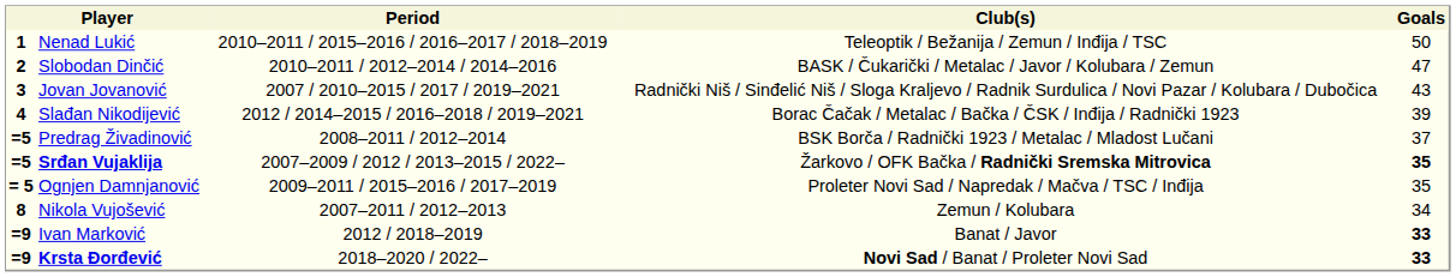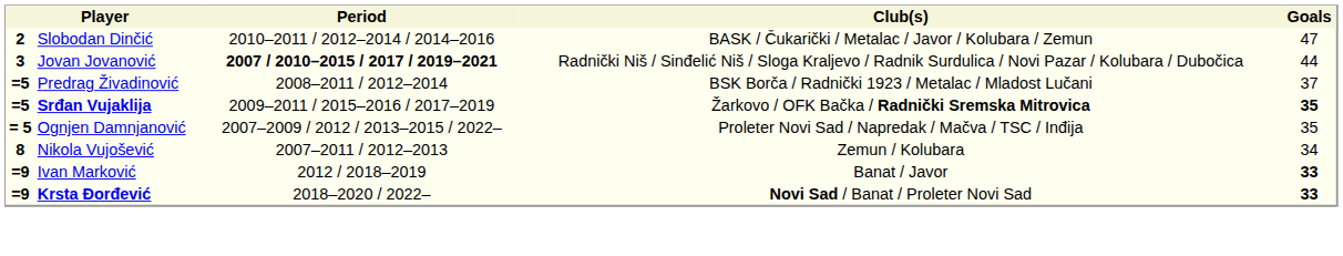- row: 1 | Nenad Lukić | 2010–2011 / 2015–2016 / 2016–2017 / 2018–2019 | Teleoptik / Bežanija / Zemun / Inđija / TSC | 50
Jovan Jovanović | Period: normal -> bold
Jovan Jovanović | Goals: 43 -> 44
- row: 4 | Slađan Nikodijević | 2012 / 2014–2015 / 2016–2018 / 2019–2021 | Borac Čačak / Metalac / Bačka / ČSK / Inđija / Radnički 1923 | 39
Srđan Vujaklija | Period: 2007–2009 / 2012 / 2013–2015 / 2022– -> 2009–2011 / 2015–2016 / 2017–2019
Ognjen Damnjanović | Period: 2009–2011 / 2015–2016 / 2017–2019 -> 2007–2009 / 2012 / 2013–2015 / 2022–
